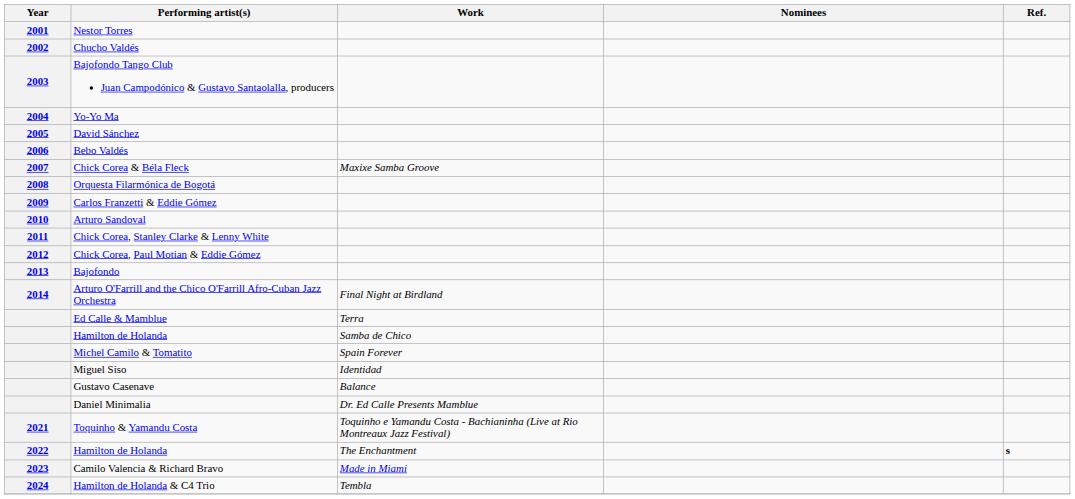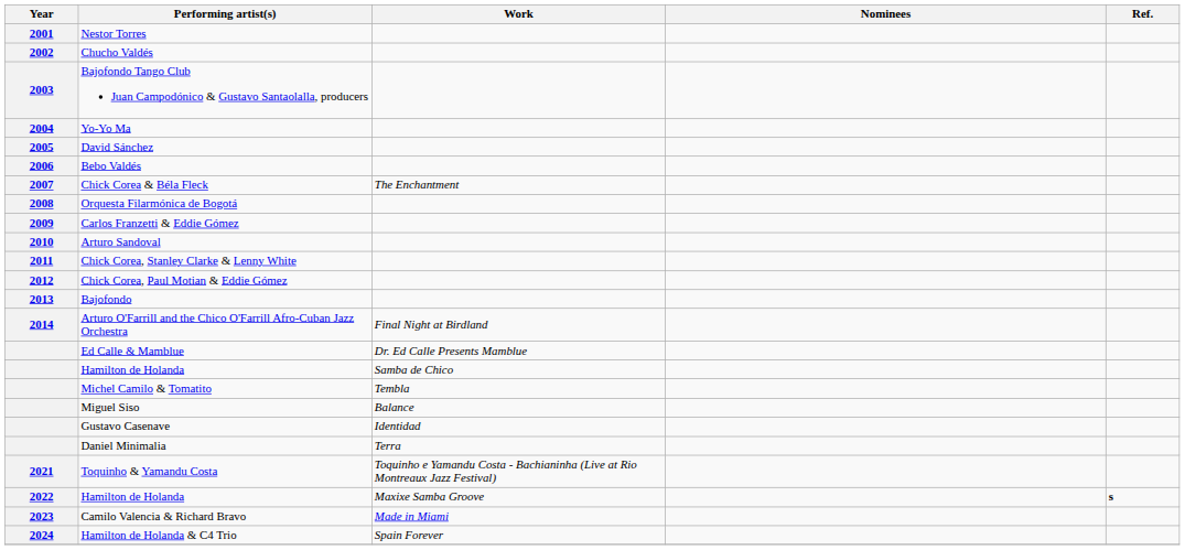Chick Corea & Béla Fleck | Work: Maxixe Samba Groove -> The Enchantment
Ed Calle & Mamblue | Work: Terra -> Dr. Ed Calle Presents Mamblue
Michel Camilo & Tomatito | Work: Spain Forever -> Tembla
Miguel Siso | Work: Identidad -> Balance
Gustavo Casenave | Work: Balance -> Identidad
Daniel Minimalia | Work: Dr. Ed Calle Presents Mamblue -> Terra
2022 / Hamilton de Holanda | Work: The Enchantment -> Maxixe Samba Groove
Hamilton de Holanda & C4 Trio | Work: Tembla -> Spain Forever
